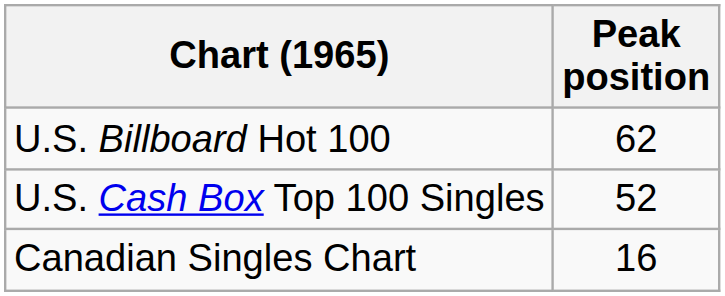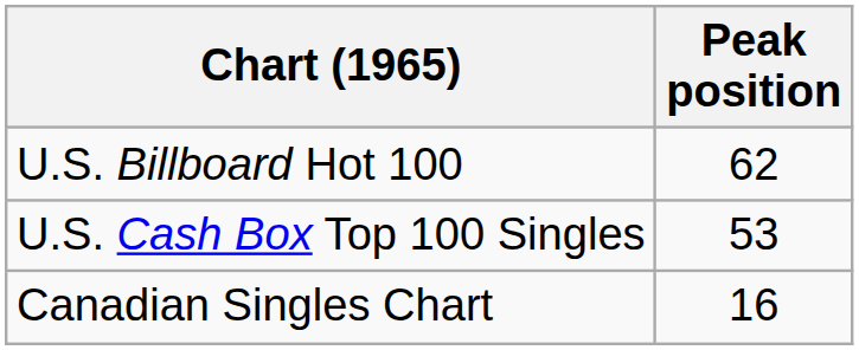U.S. Cash Box Top 100 Singles | Peak position: 52 -> 53
